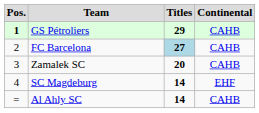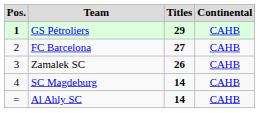FC Barcelona | Titles: lightblue background -> no background
Zamalek SC | Titles: 20 -> 26
SC Magdeburg | Continental: EHF -> CAHB
